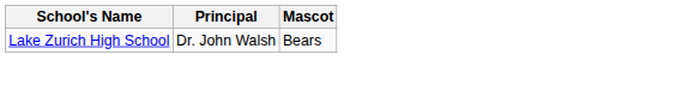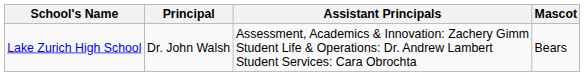+ column: Assistant Principals | Assessment, Academics & Innovation: Zachery Gimm Student Life & Operations: Dr. Andrew Lambert Student Services: Cara Obrochta
